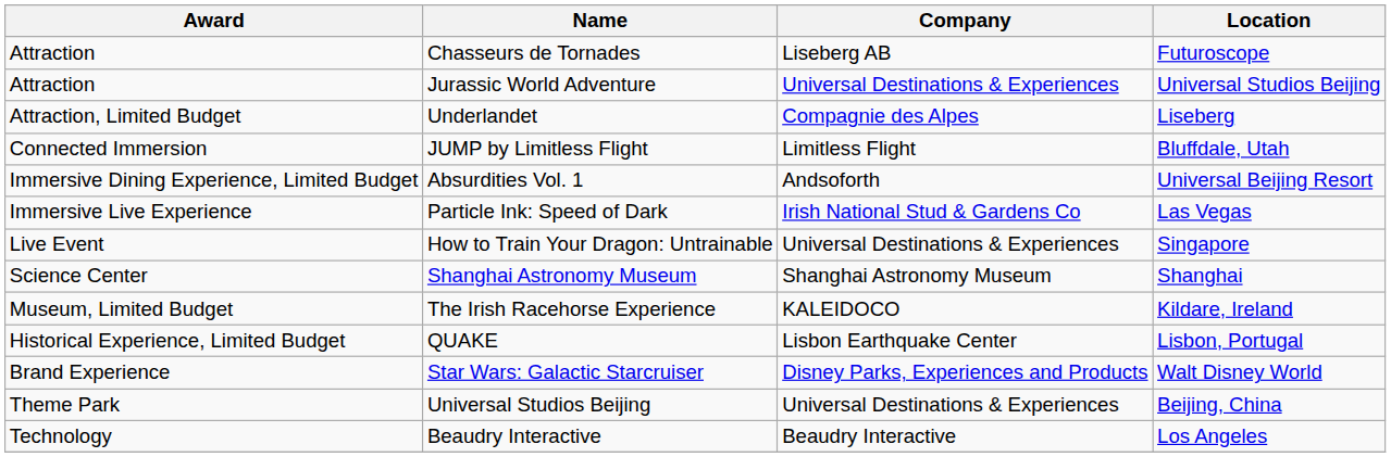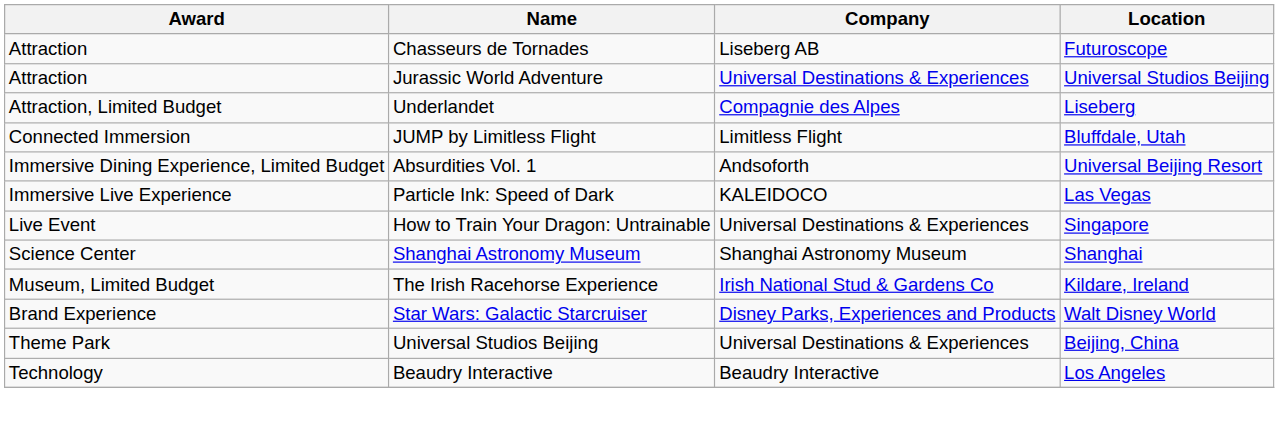Particle Ink: Speed of Dark | Company: Irish National Stud & Gardens Co -> KALEIDOCO
The Irish Racehorse Experience | Company: KALEIDOCO -> Irish National Stud & Gardens Co
- row: Historical Experience, Limited Budget | QUAKE | Lisbon Earthquake Center | Lisbon, Portugal
